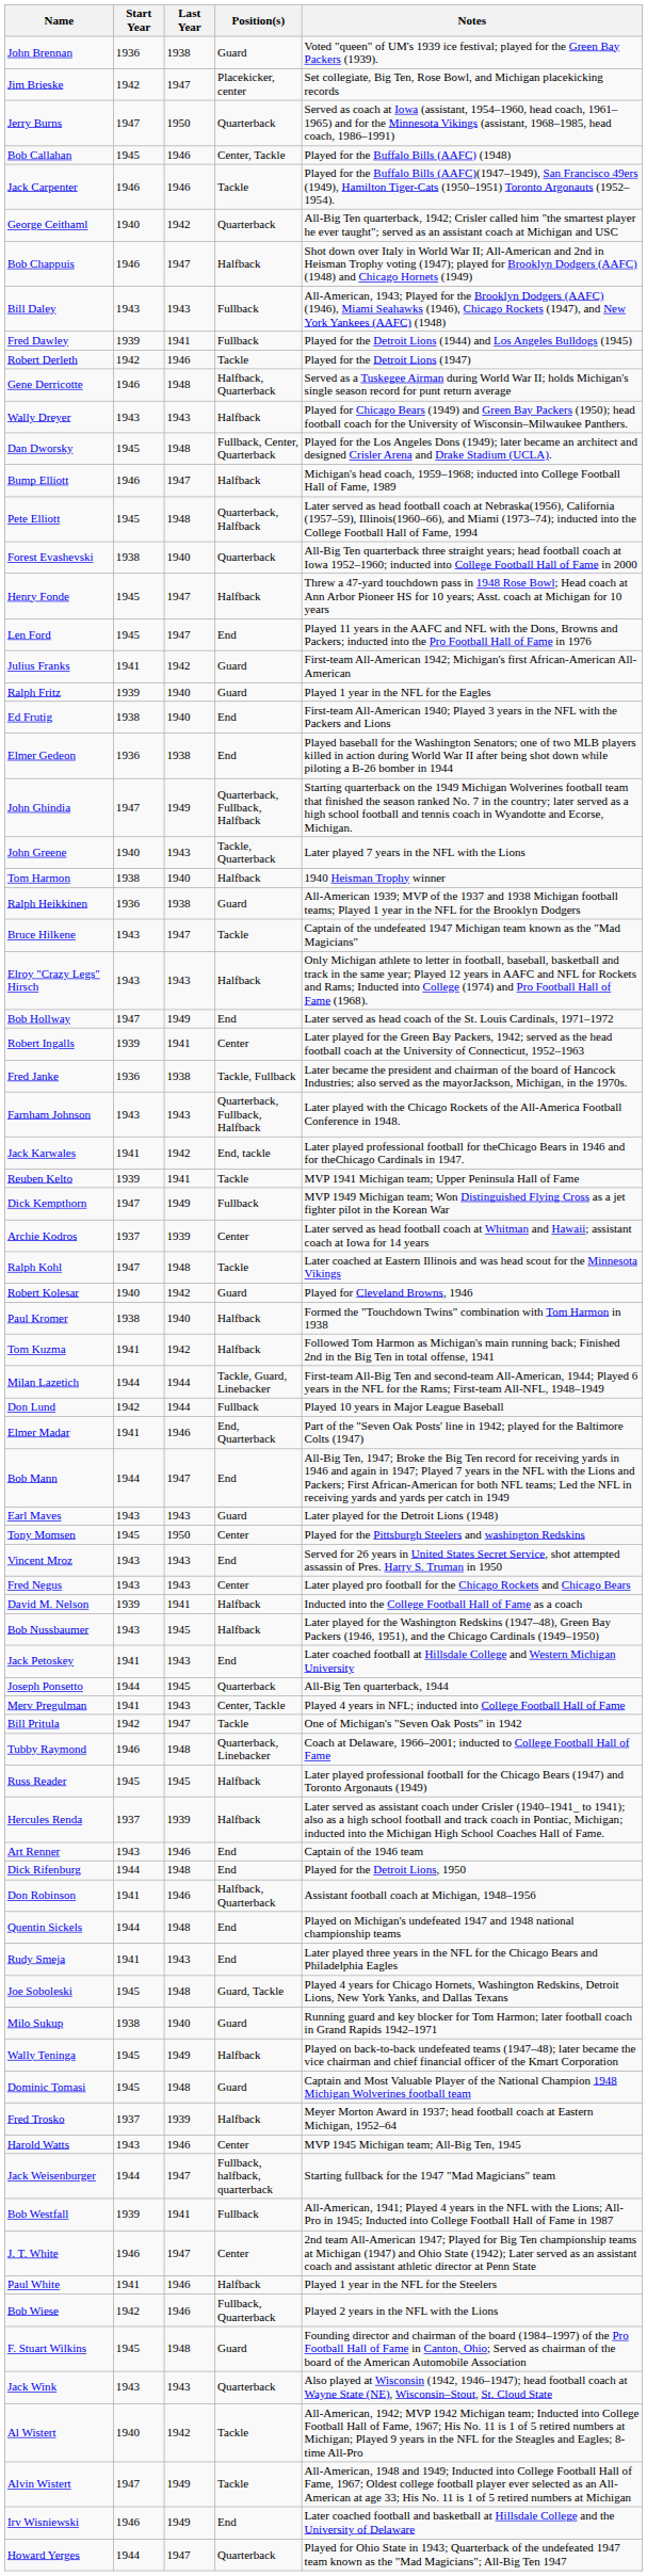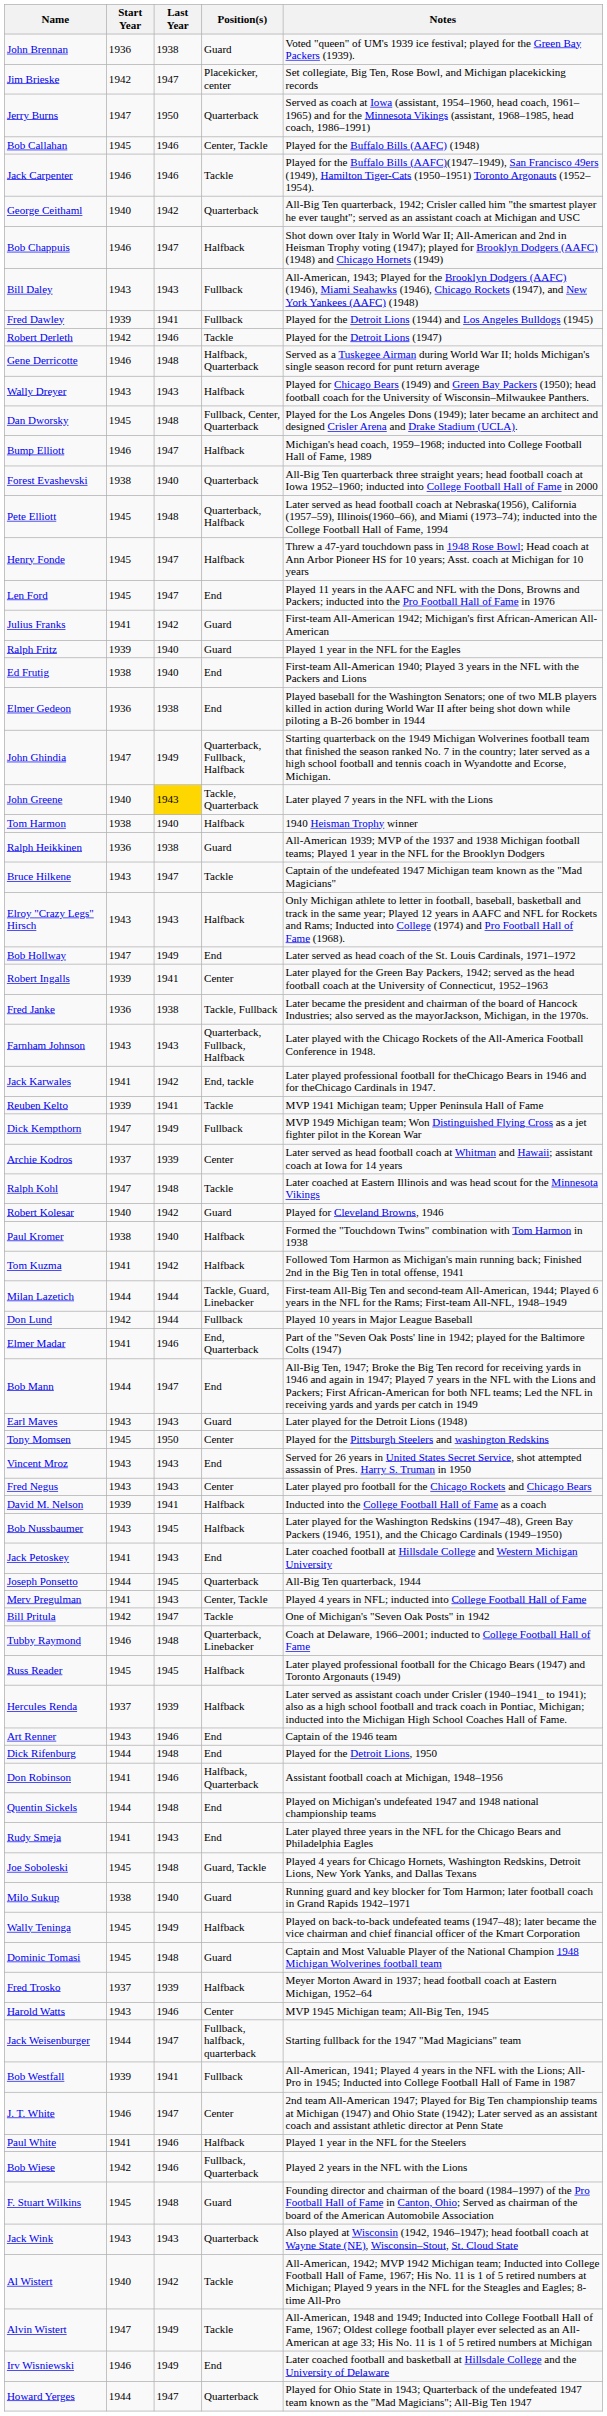rows swapped: Pete Elliott <-> Forest Evashevski
John Greene | Last Year: no background -> gold background
